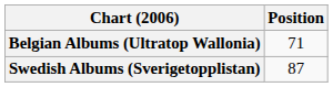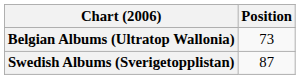Belgian Albums (Ultratop Wallonia) | Position: 71 -> 73
